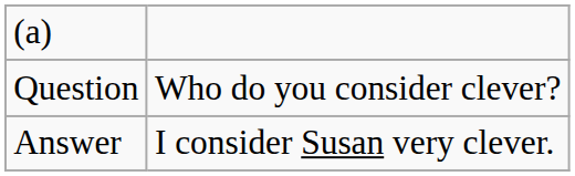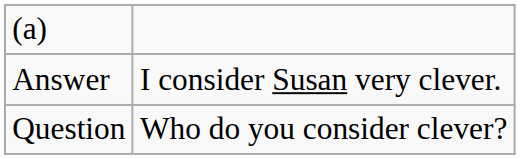rows swapped: Question <-> Answer
